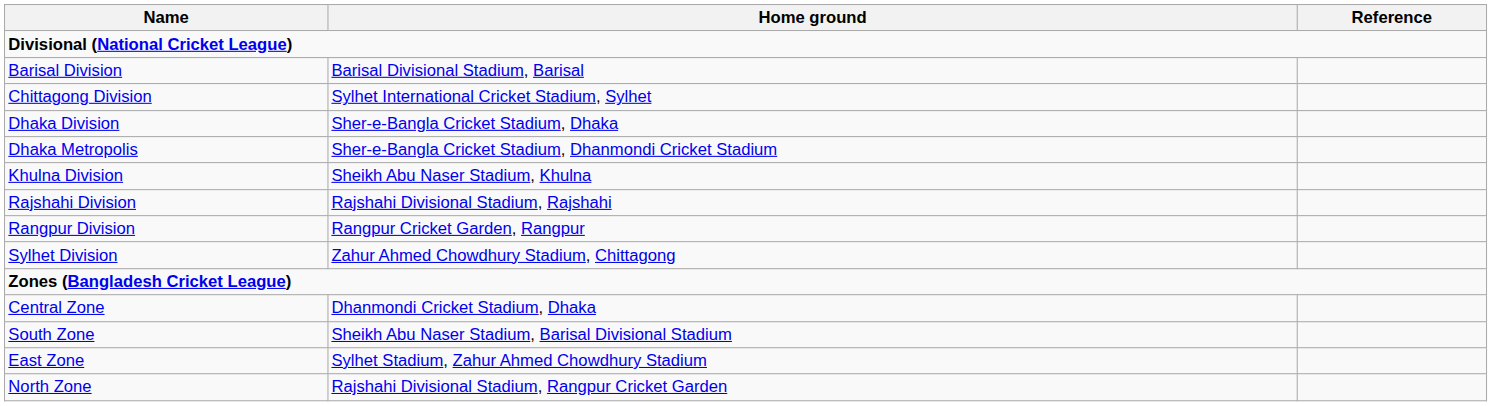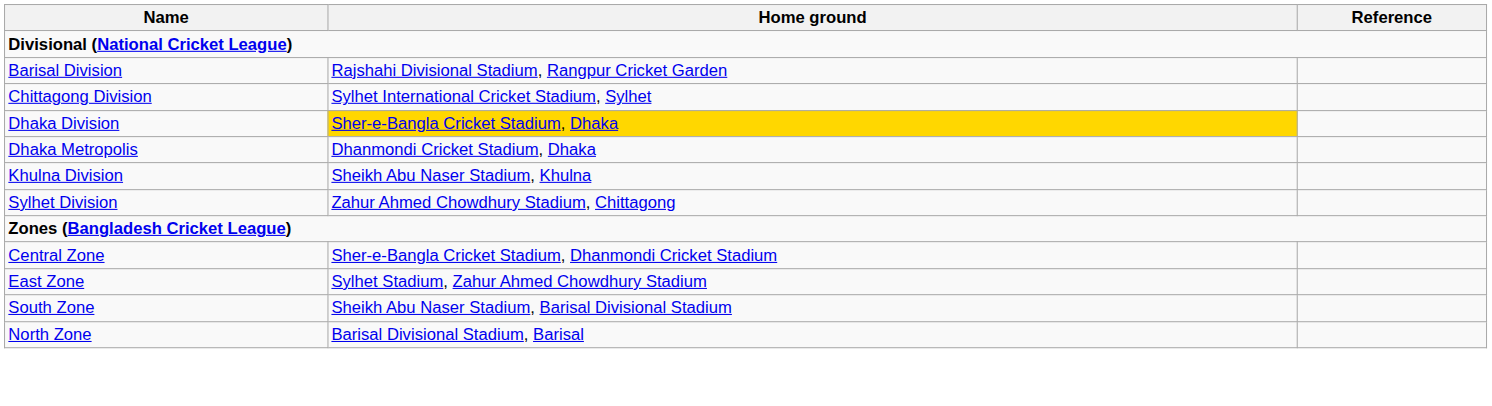Barisal Division | Home ground: Barisal Divisional Stadium, Barisal -> Rajshahi Divisional Stadium, Rangpur Cricket Garden
Dhaka Division | Home ground: no background -> gold background
Dhaka Metropolis | Home ground: Sher-e-Bangla Cricket Stadium, Dhanmondi Cricket Stadium -> Dhanmondi Cricket Stadium, Dhaka
- row: Rajshahi Division | Rajshahi Divisional Stadium, Rajshahi
- row: Rangpur Division | Rangpur Cricket Garden, Rangpur
Central Zone | Home ground: Dhanmondi Cricket Stadium, Dhaka -> Sher-e-Bangla Cricket Stadium, Dhanmondi Cricket Stadium
rows swapped: South Zone <-> East Zone
North Zone | Home ground: Rajshahi Divisional Stadium, Rangpur Cricket Garden -> Barisal Divisional Stadium, Barisal
